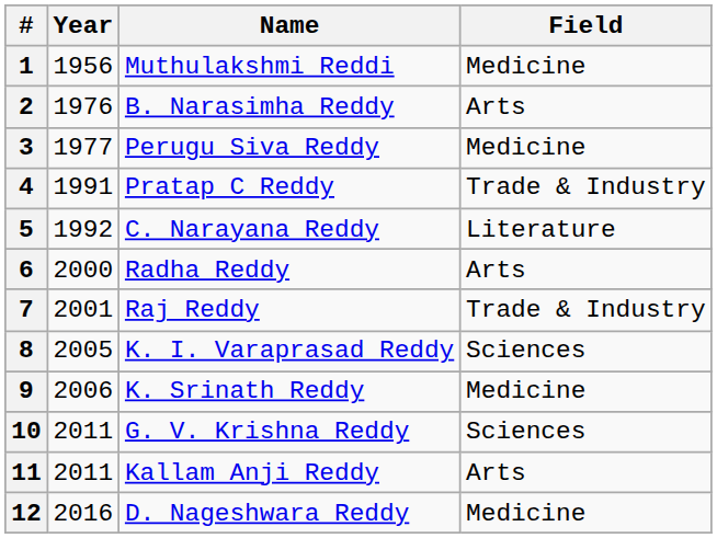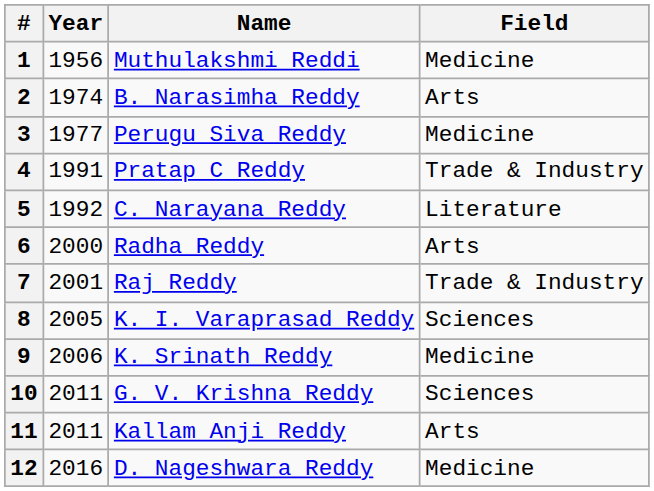2 | Year: 1976 -> 1974
